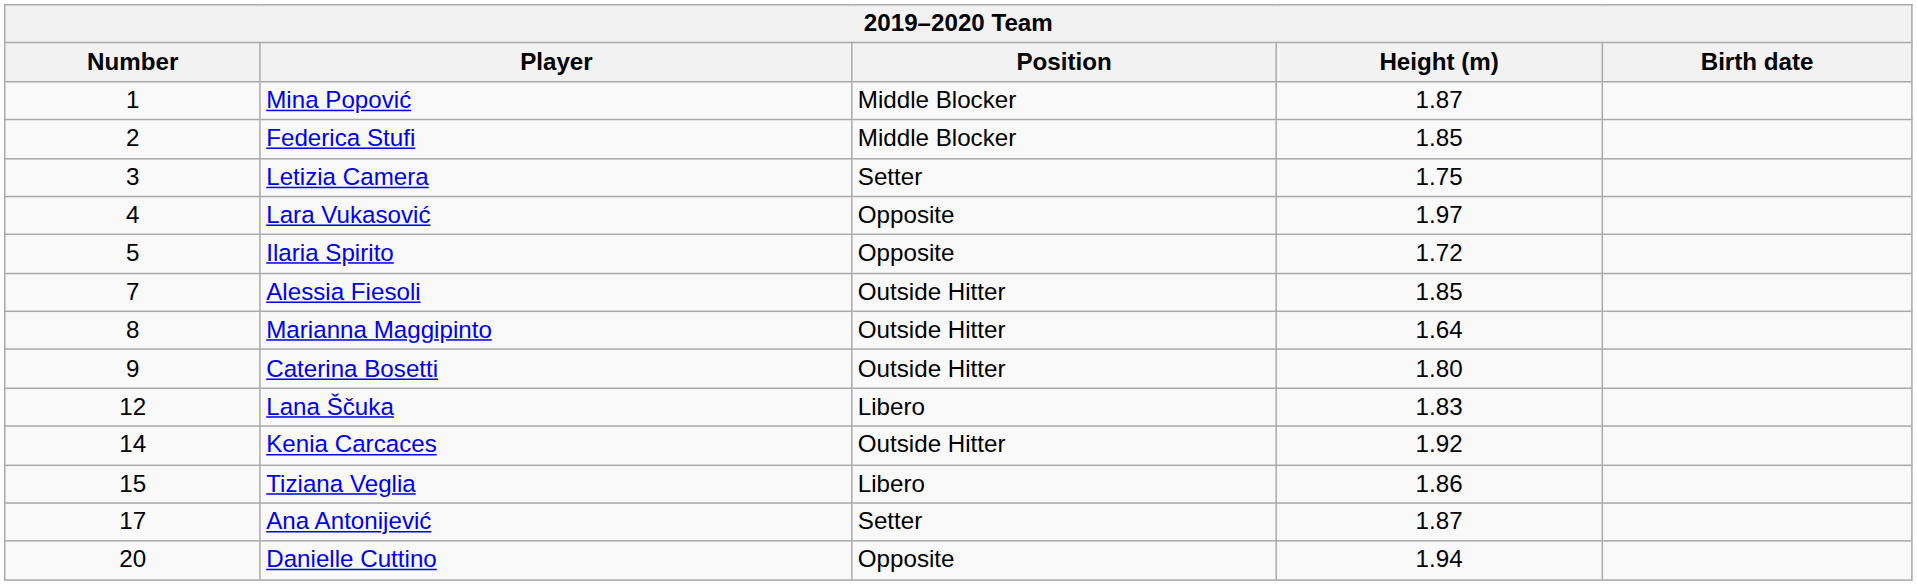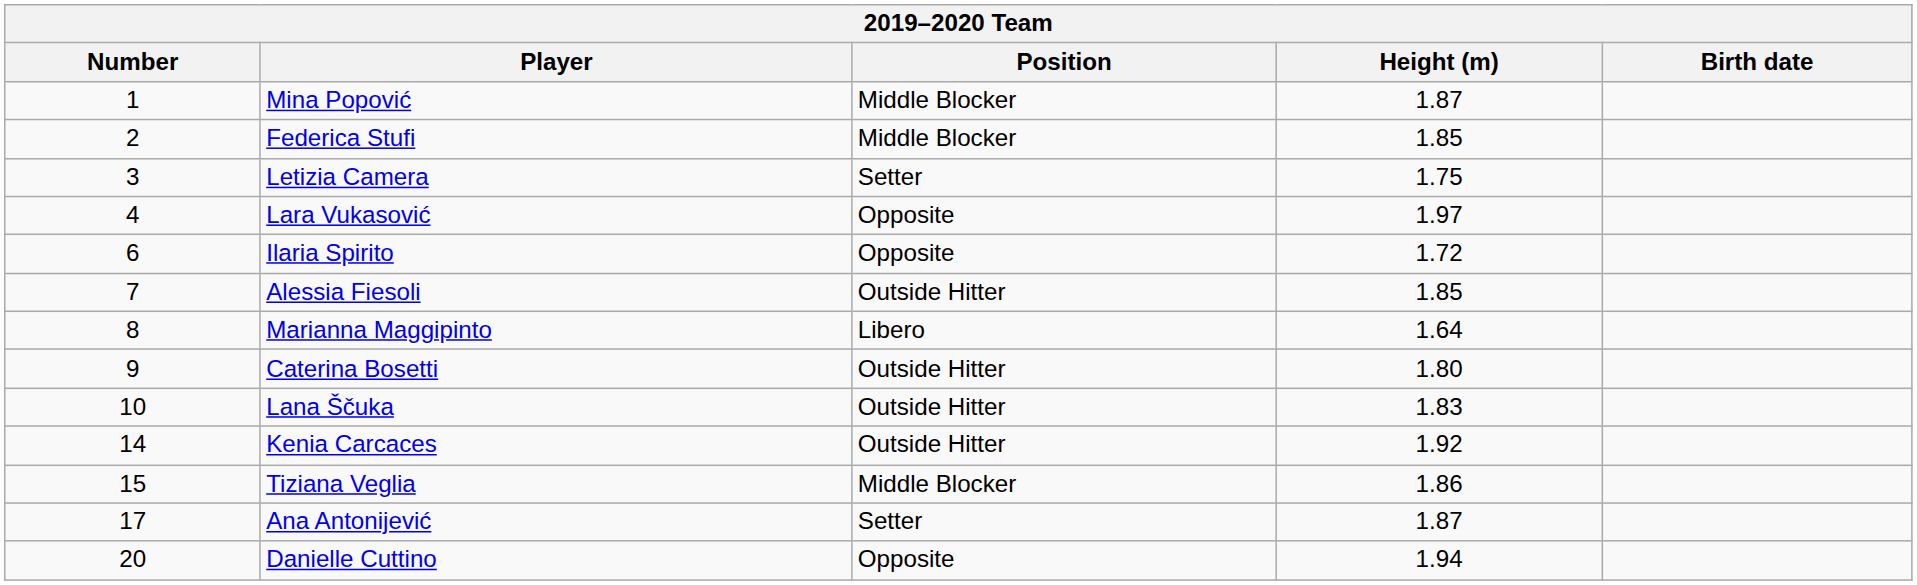Ilaria Spirito | Number: 5 -> 6
Marianna Maggipinto | Position: Outside Hitter -> Libero
Lana Ščuka | Number: 12 -> 10
Lana Ščuka | Position: Libero -> Outside Hitter
Tiziana Veglia | Position: Libero -> Middle Blocker
